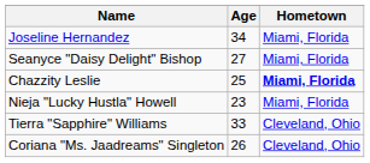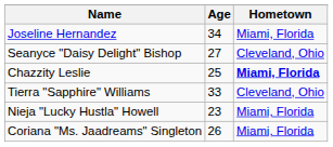Seanyce "Daisy Delight" Bishop | Hometown: Miami, Florida -> Cleveland, Ohio
rows swapped: Nieja "Lucky Hustla" Howell <-> Tierra "Sapphire" Williams
Coriana "Ms. Jaadreams" Singleton | Hometown: Cleveland, Ohio -> Miami, Florida
